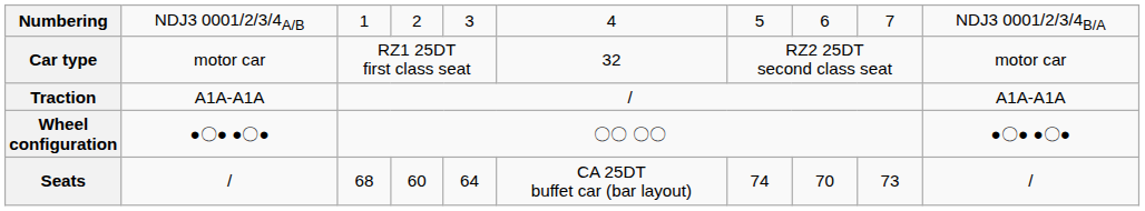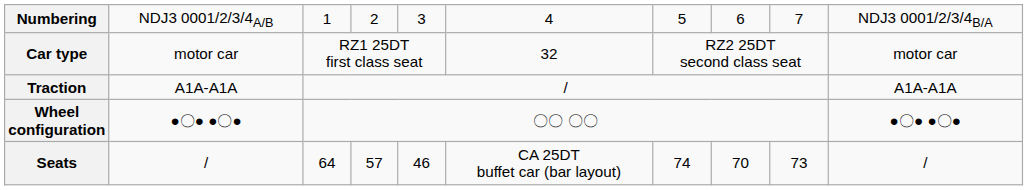Seats | column 3: 68 -> 64
Seats | column 4: 60 -> 57
Seats | column 5: 64 -> 46
